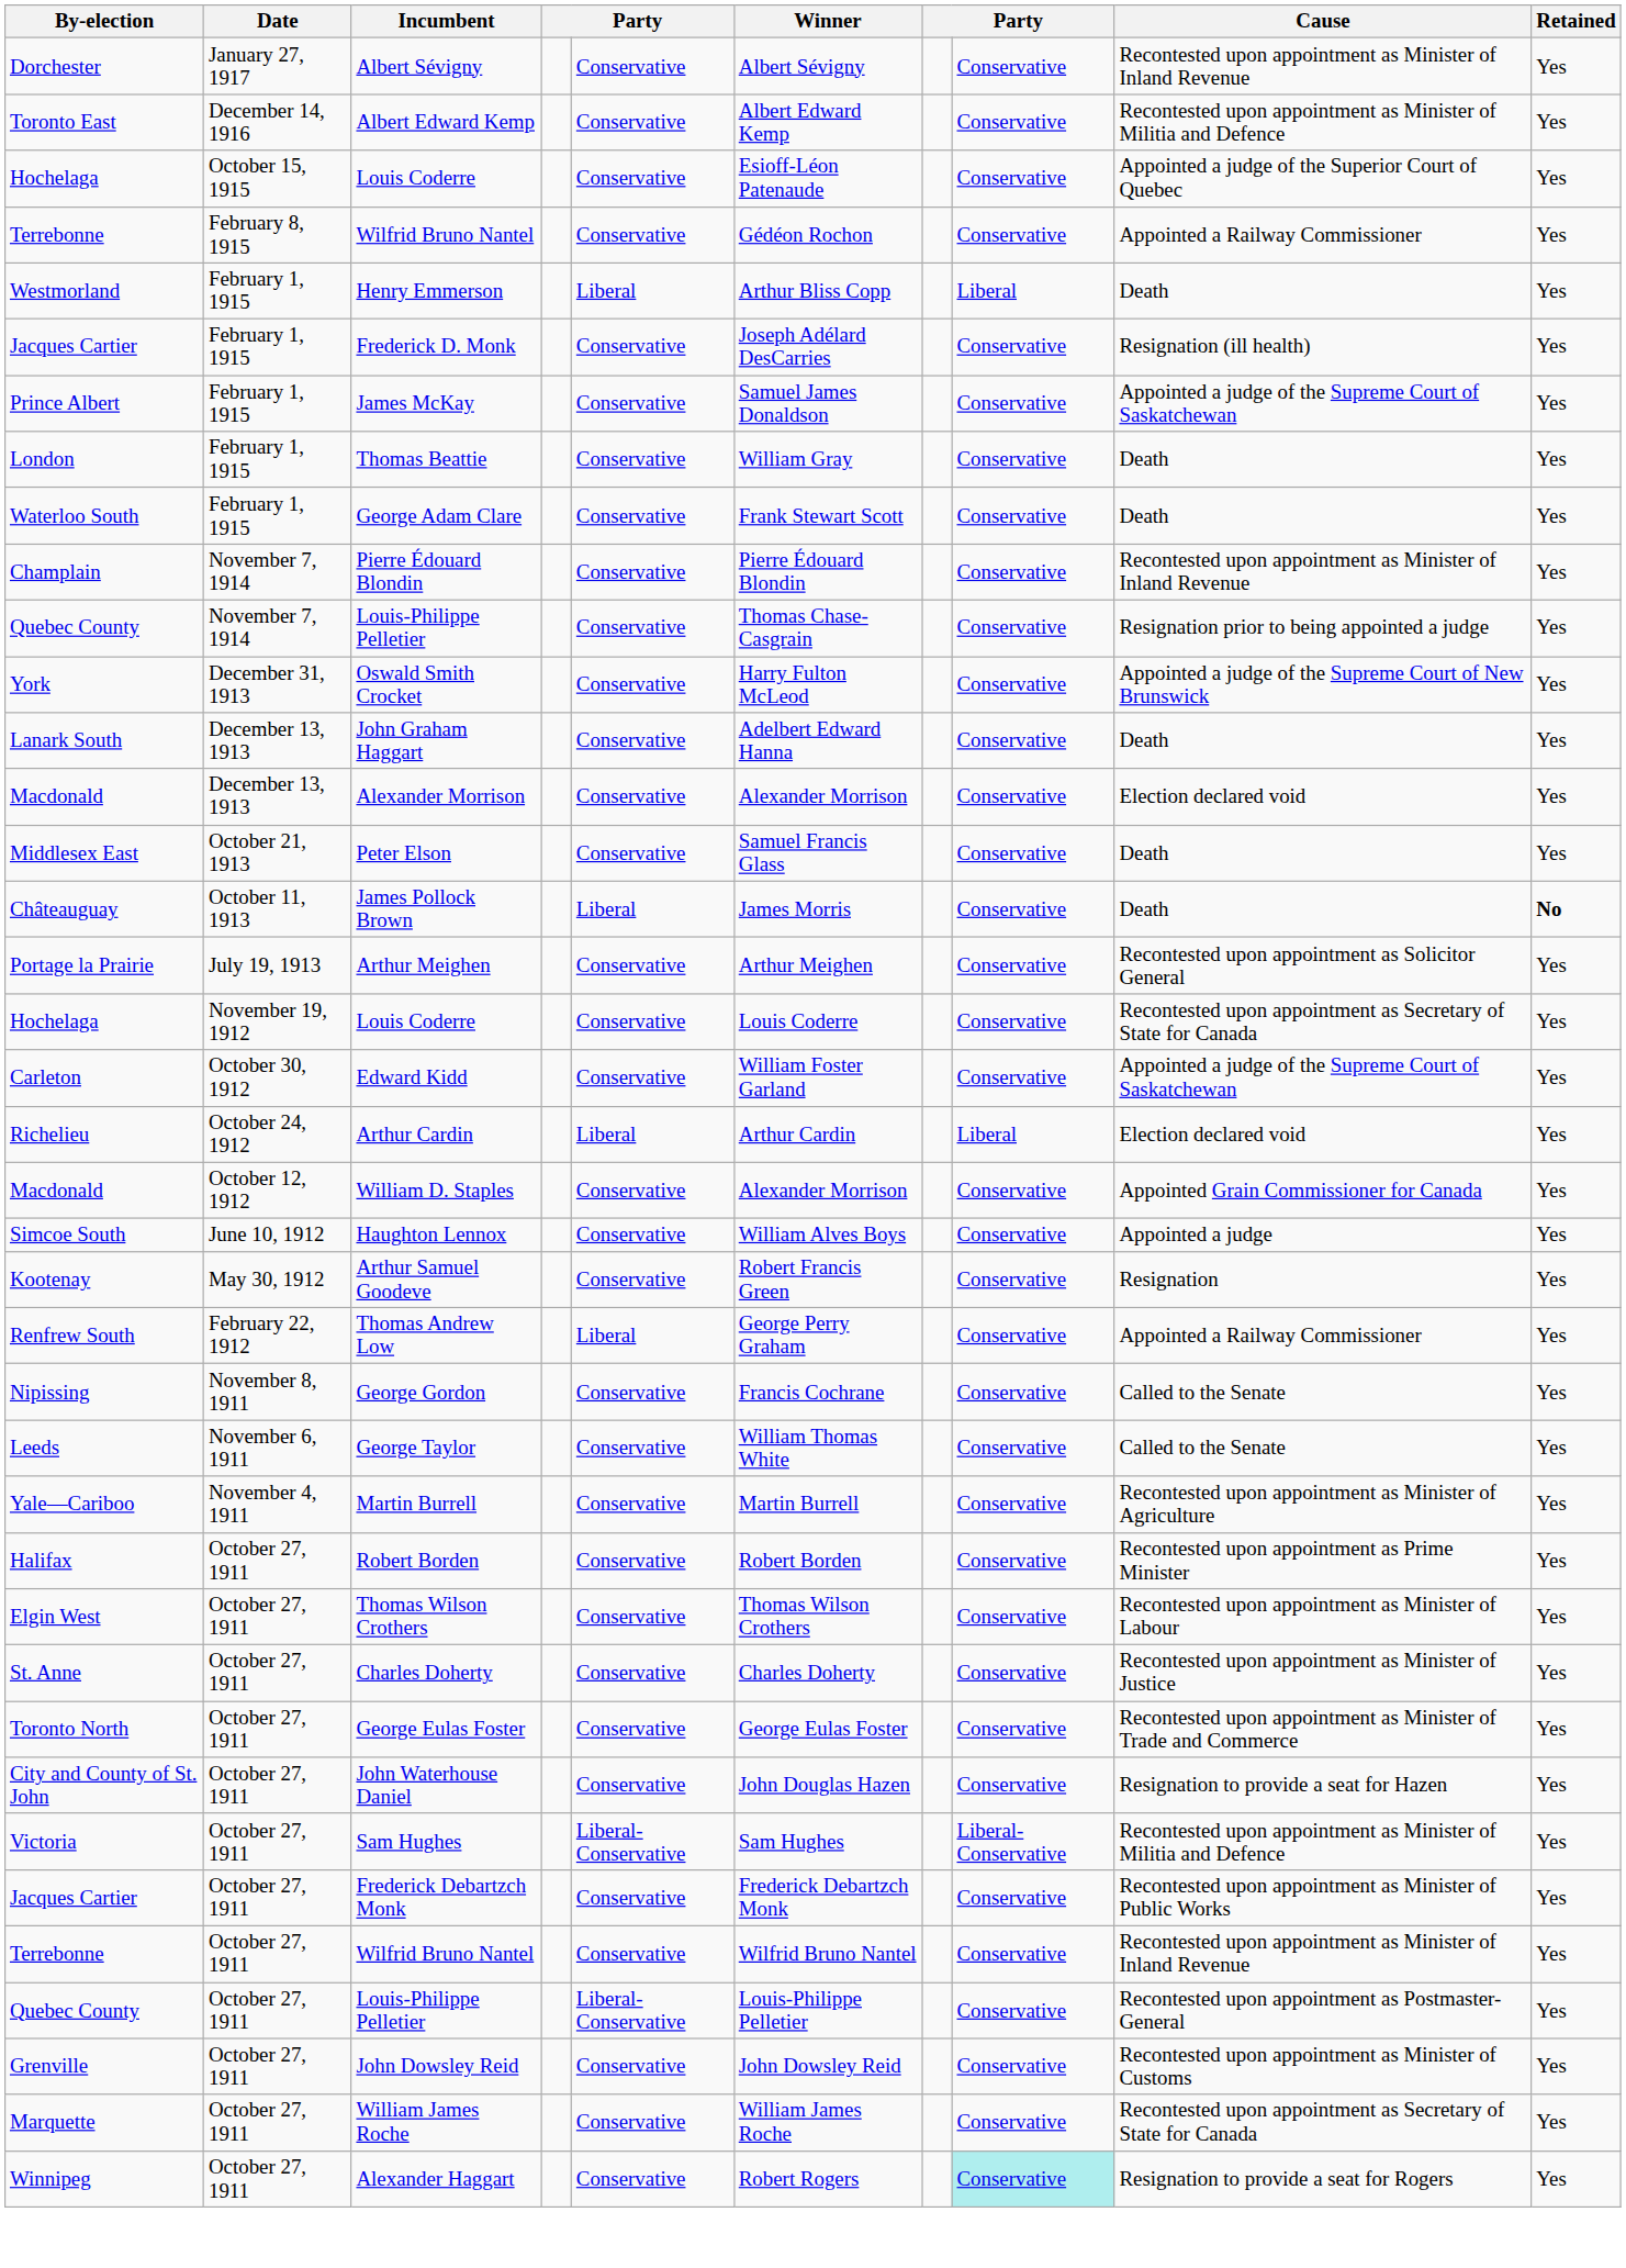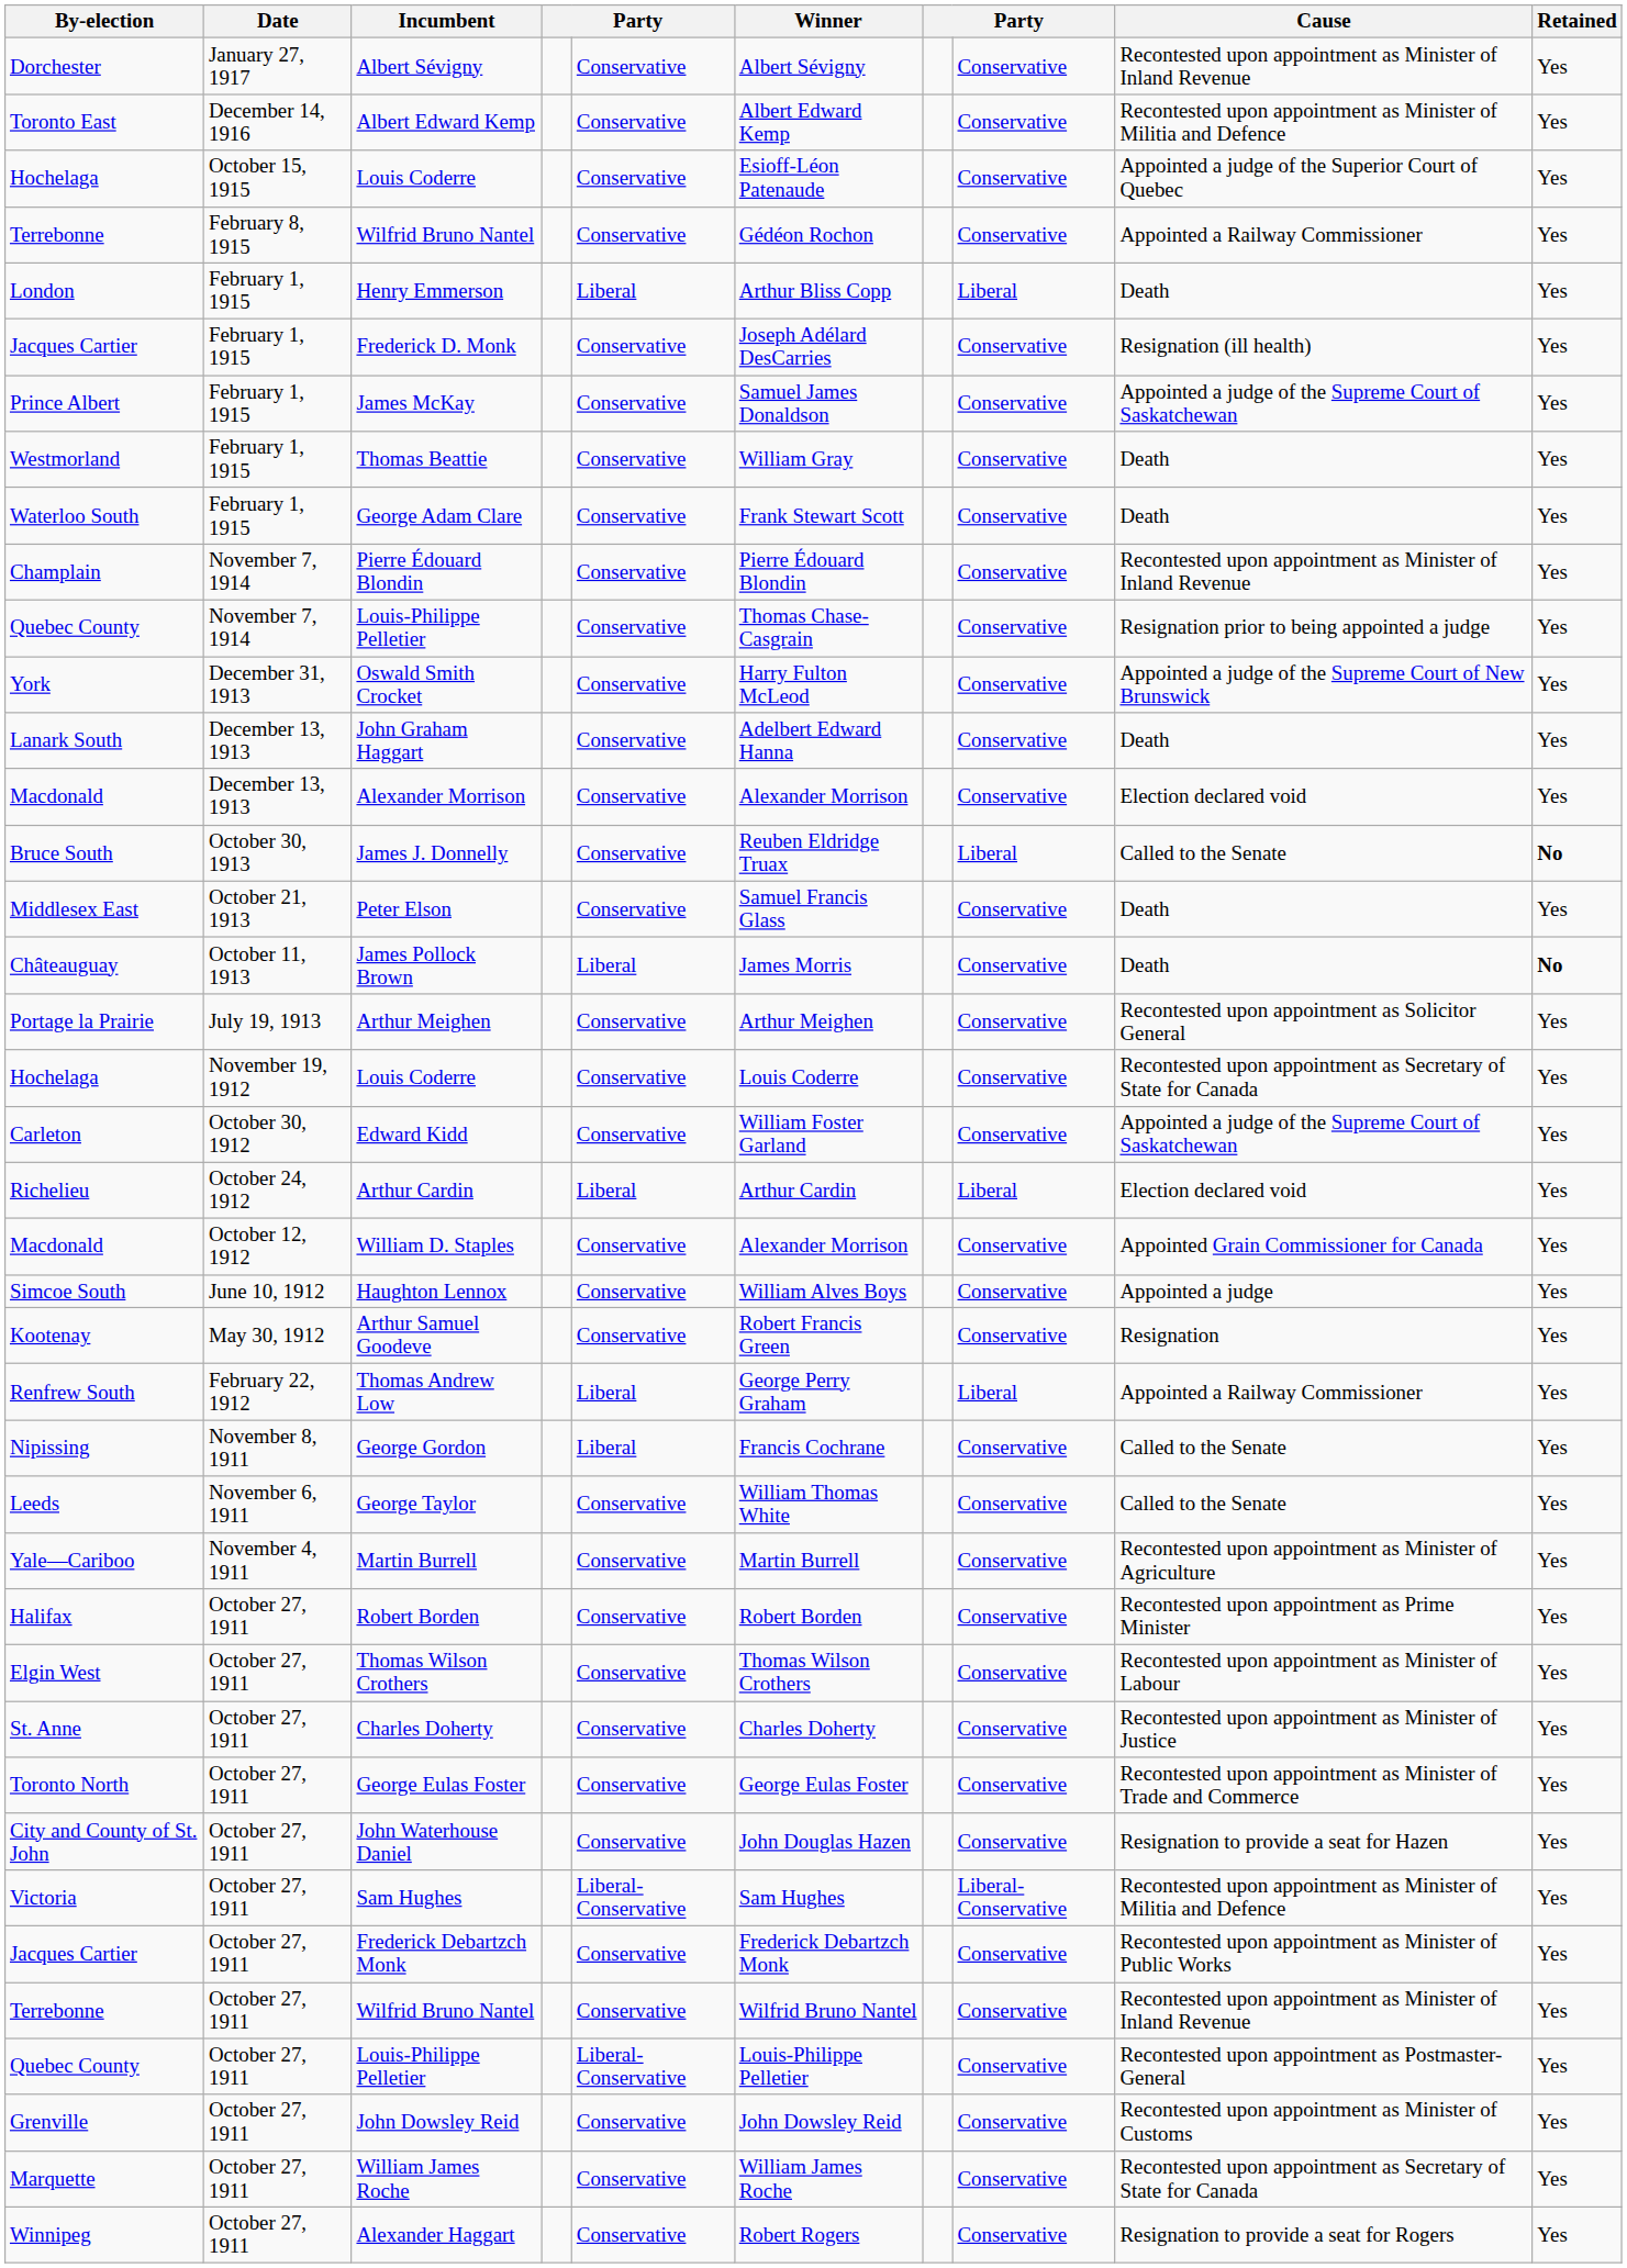Henry Emmerson | By-election: Westmorland -> London
Thomas Beattie | By-election: London -> Westmorland
+ row: Bruce South | October 30, 1913 | James J. Donnelly | Conservative | Reuben Eldridge Truax | Liberal | Called to the Senate | No
Thomas Andrew Low | column 8: Conservative -> Liberal
George Gordon | column 5: Conservative -> Liberal
Alexander Haggart | column 8: paleturquoise background -> no background
